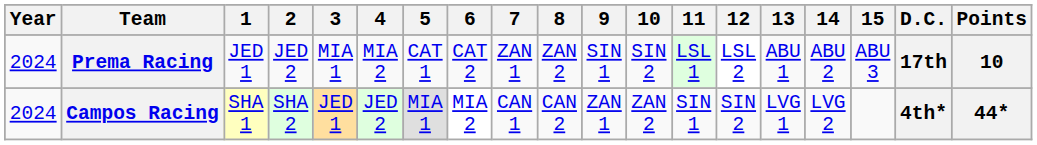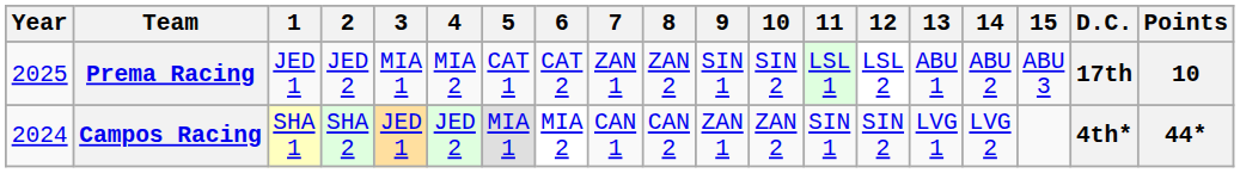Prema Racing | Year: 2024 -> 2025
